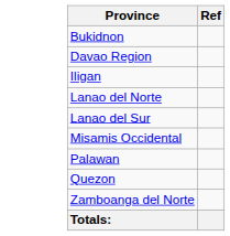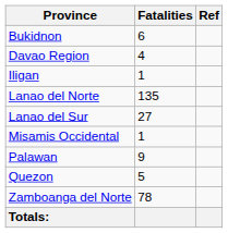+ column: Fatalities | 6 | 4 | 1 | 135 | 27 | 1 | 9 | 5 | 78
